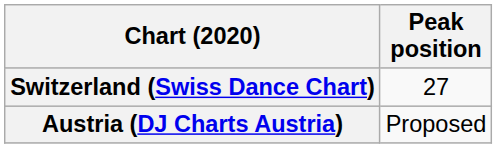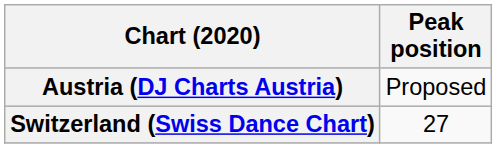rows swapped: Switzerland (Swiss Dance Chart) <-> Austria (DJ Charts Austria)
